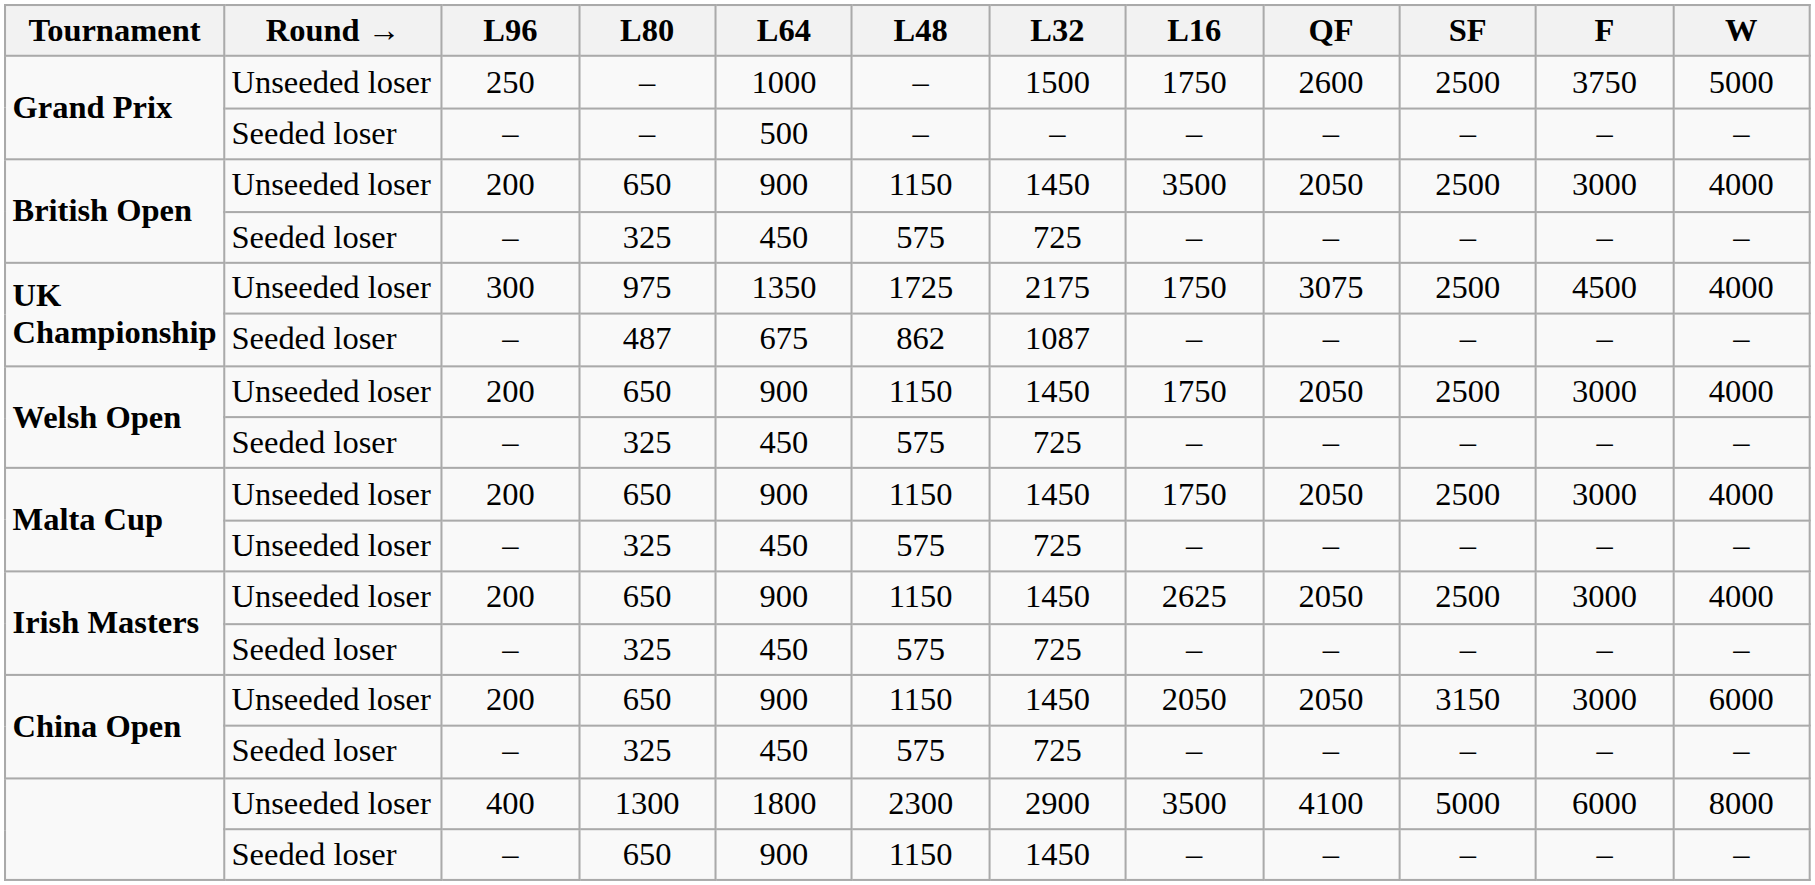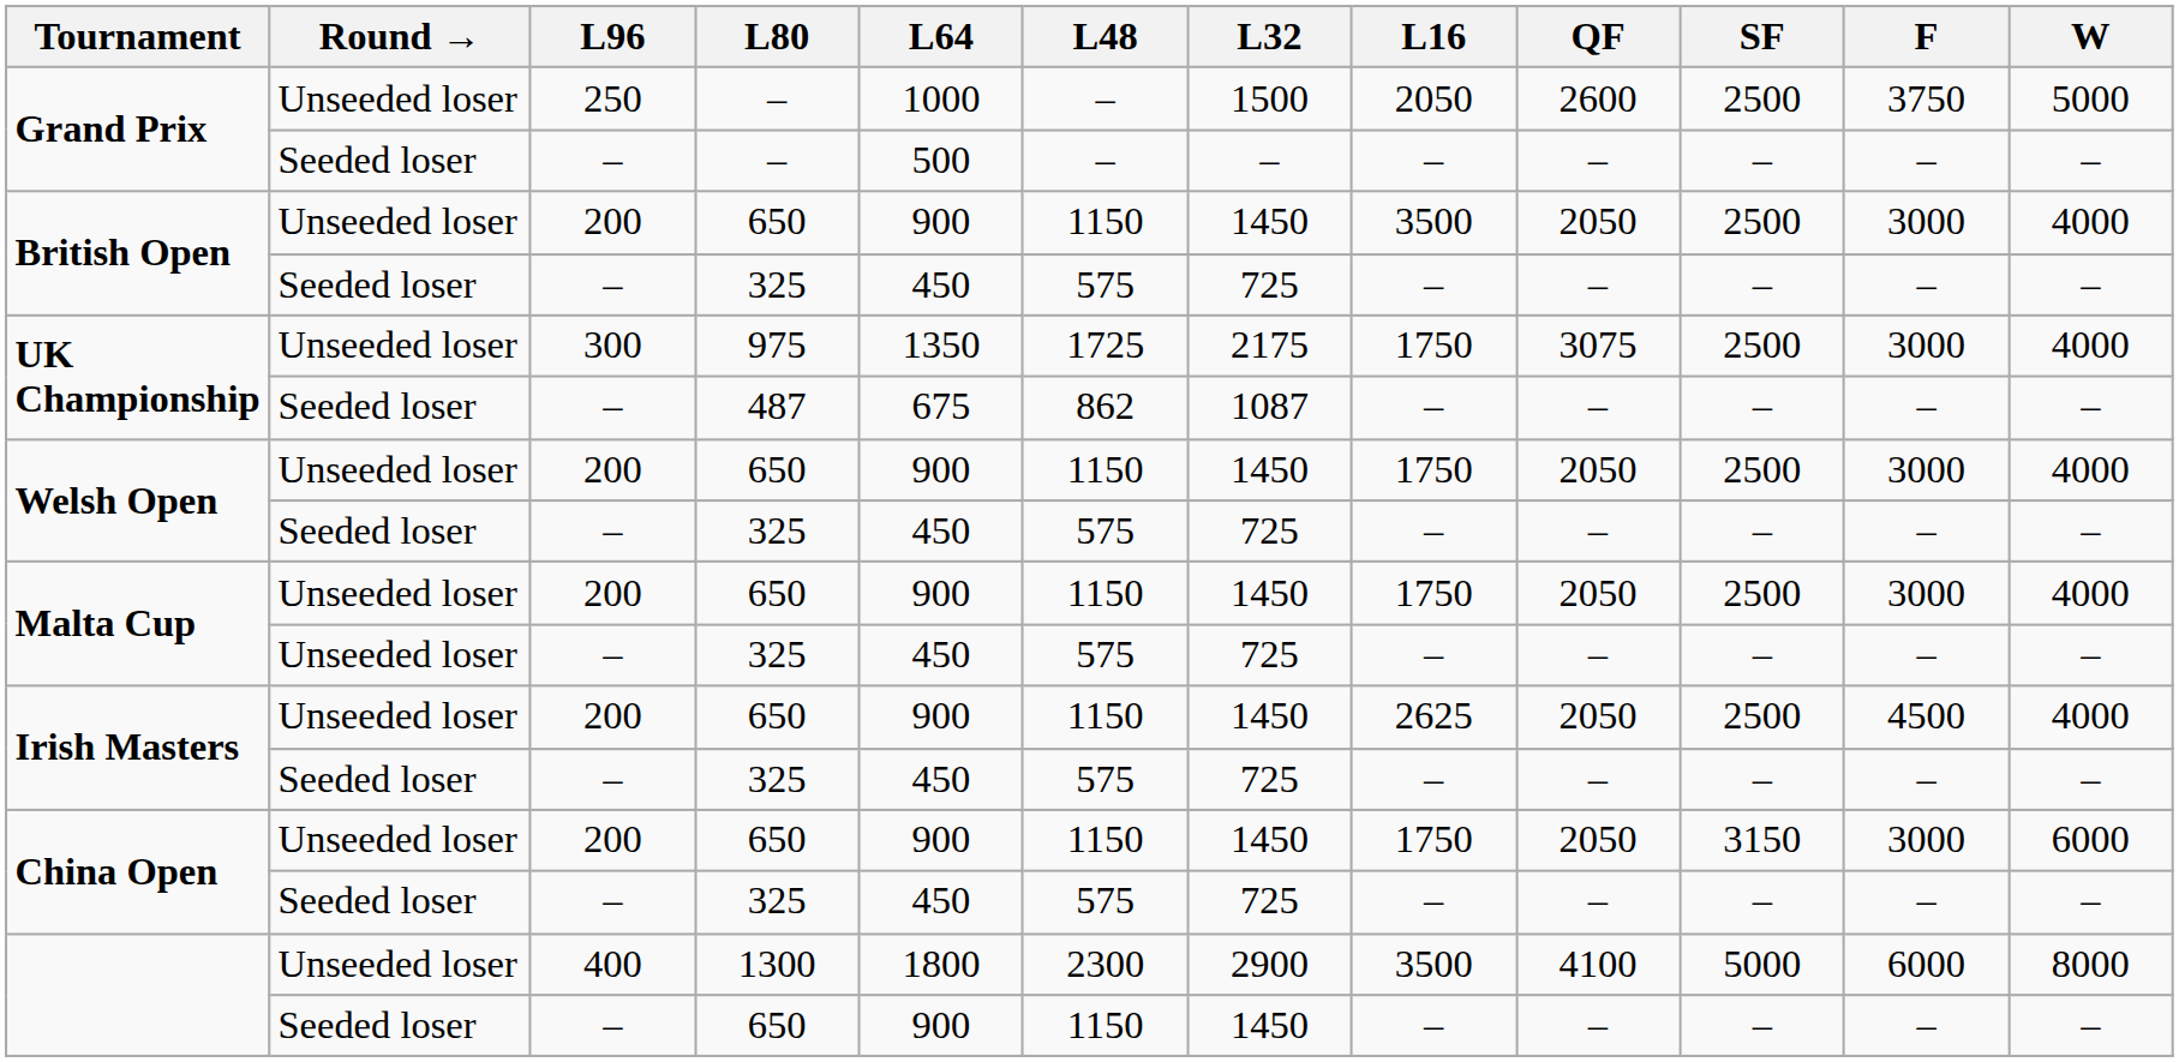Grand Prix / 250 | L16: 1750 -> 2050
UK Championship / 300 | F: 4500 -> 3000
Irish Masters / 200 | F: 3000 -> 4500
China Open / 200 | L16: 2050 -> 1750
